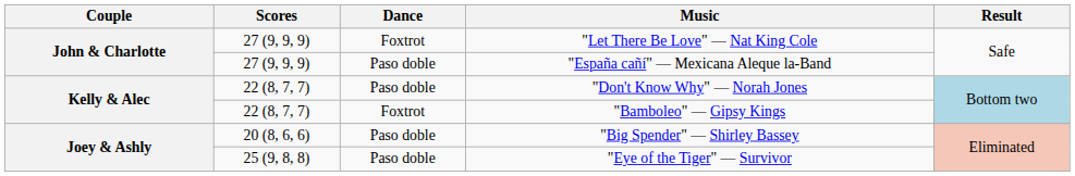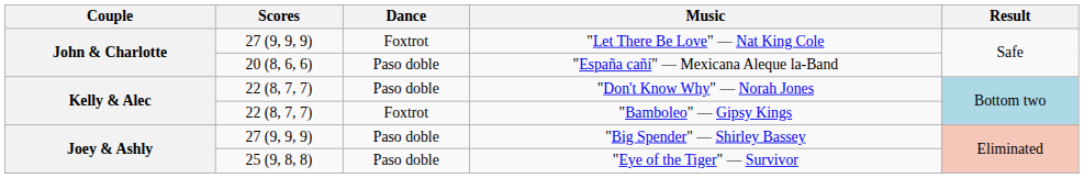"España cañí" — Mexicana Aleque la-Band | Scores: 27 (9, 9, 9) -> 20 (8, 6, 6)
"Big Spender" — Shirley Bassey | Scores: 20 (8, 6, 6) -> 27 (9, 9, 9)
